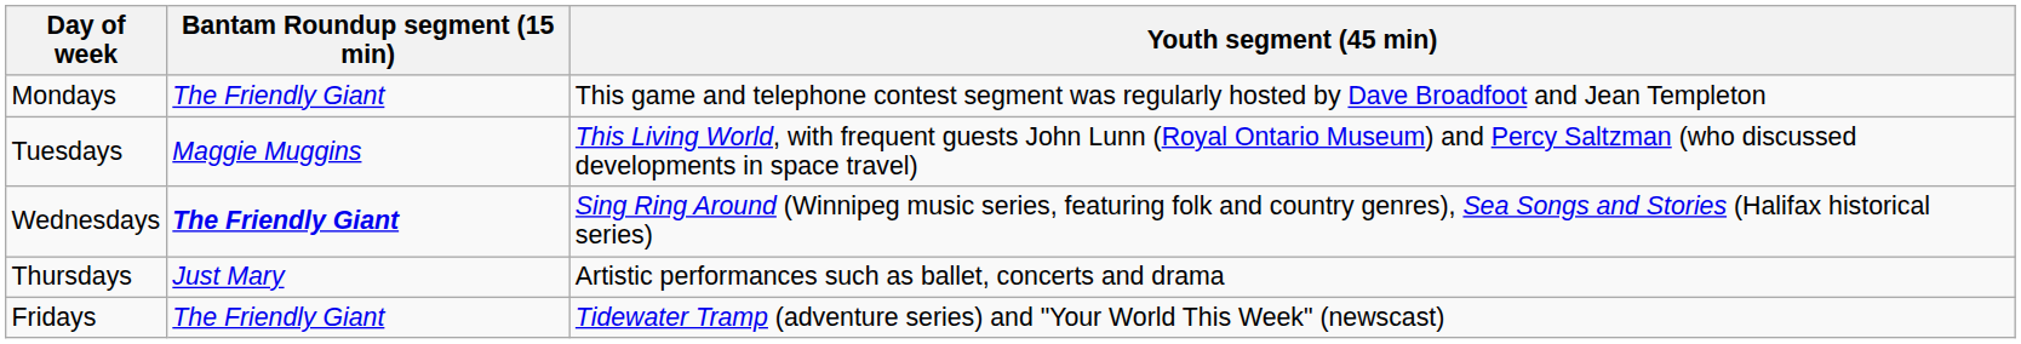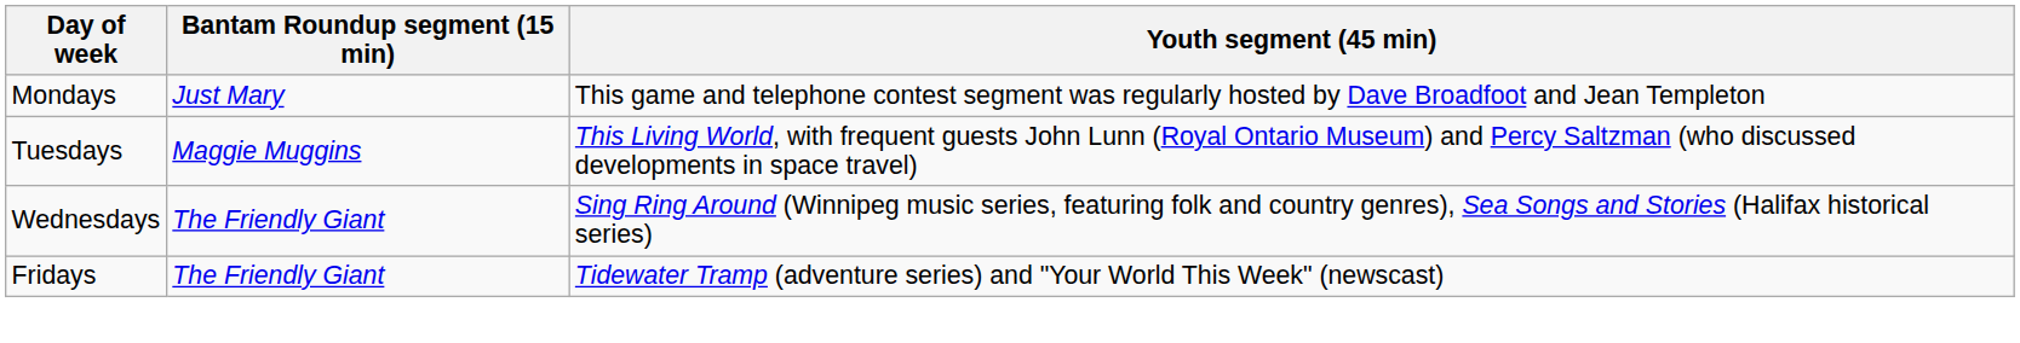Mondays | Bantam Roundup segment (15 min): The Friendly Giant -> Just Mary
Wednesdays | Bantam Roundup segment (15 min): bold -> normal
- row: Thursdays | Just Mary | Artistic performances such as ballet, concerts and drama
